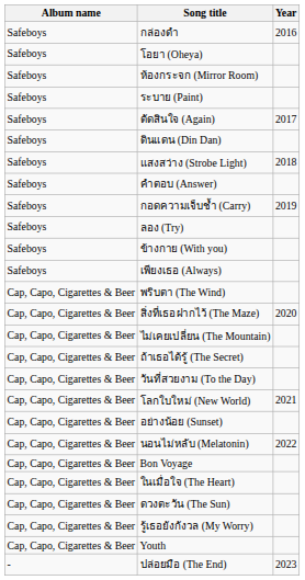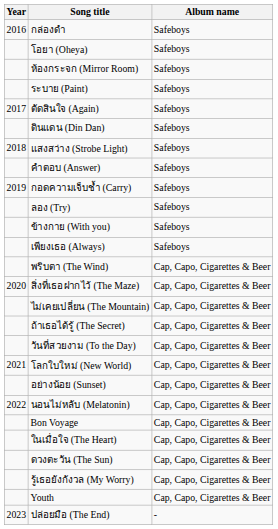columns swapped: Year <-> Album name
